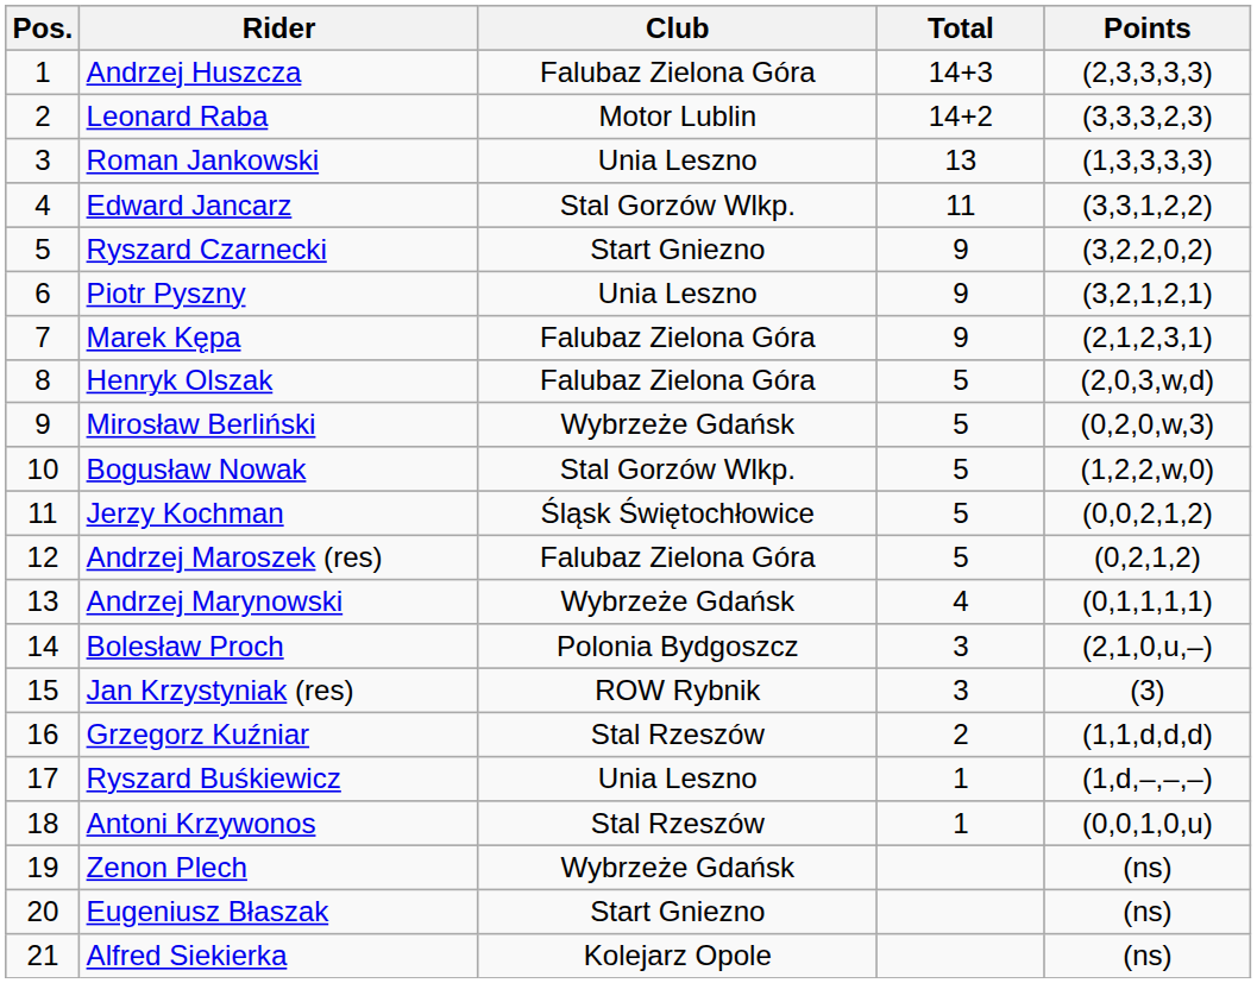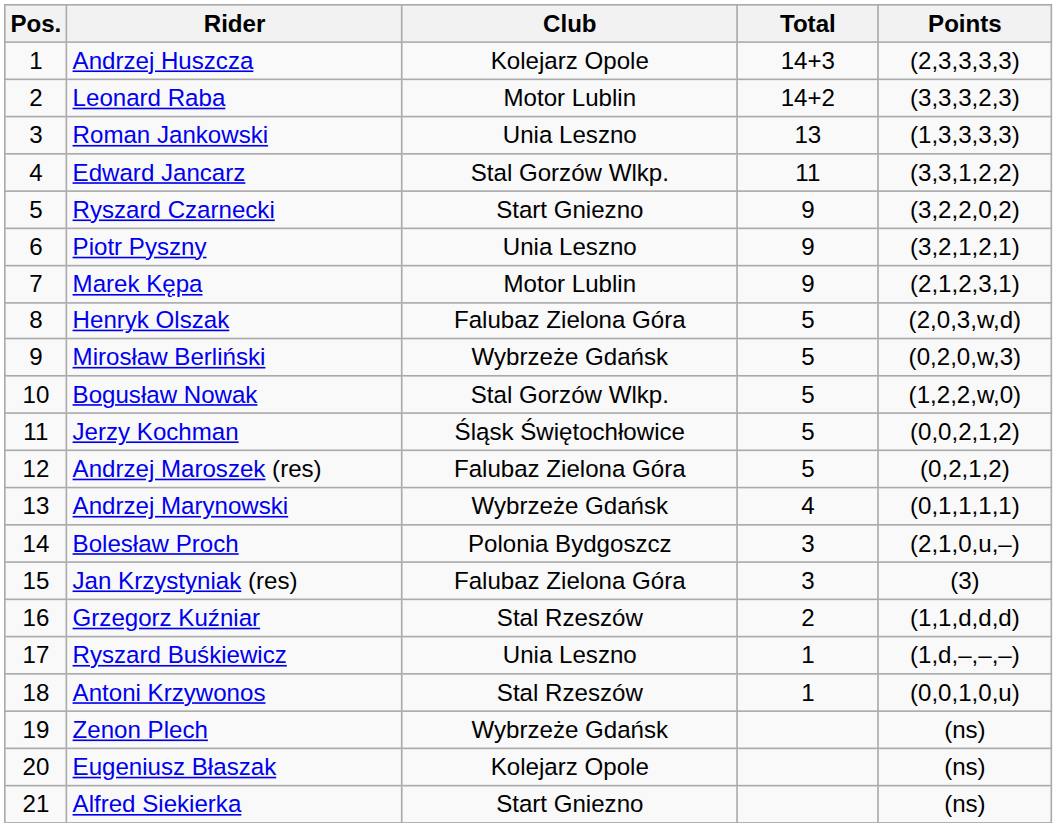Andrzej Huszcza | Club: Falubaz Zielona Góra -> Kolejarz Opole
Marek Kępa | Club: Falubaz Zielona Góra -> Motor Lublin
Jan Krzystyniak (res) | Club: ROW Rybnik -> Falubaz Zielona Góra
Eugeniusz Błaszak | Club: Start Gniezno -> Kolejarz Opole
Alfred Siekierka | Club: Kolejarz Opole -> Start Gniezno
